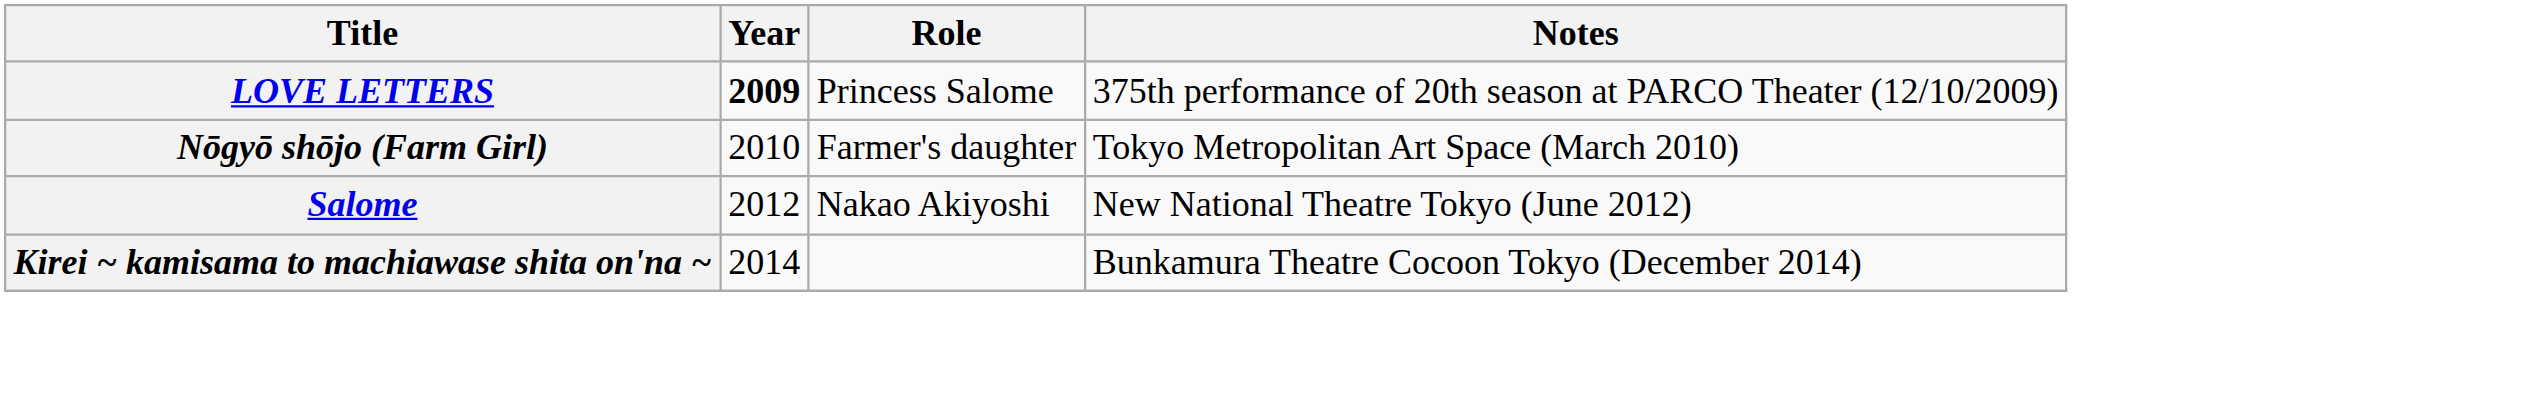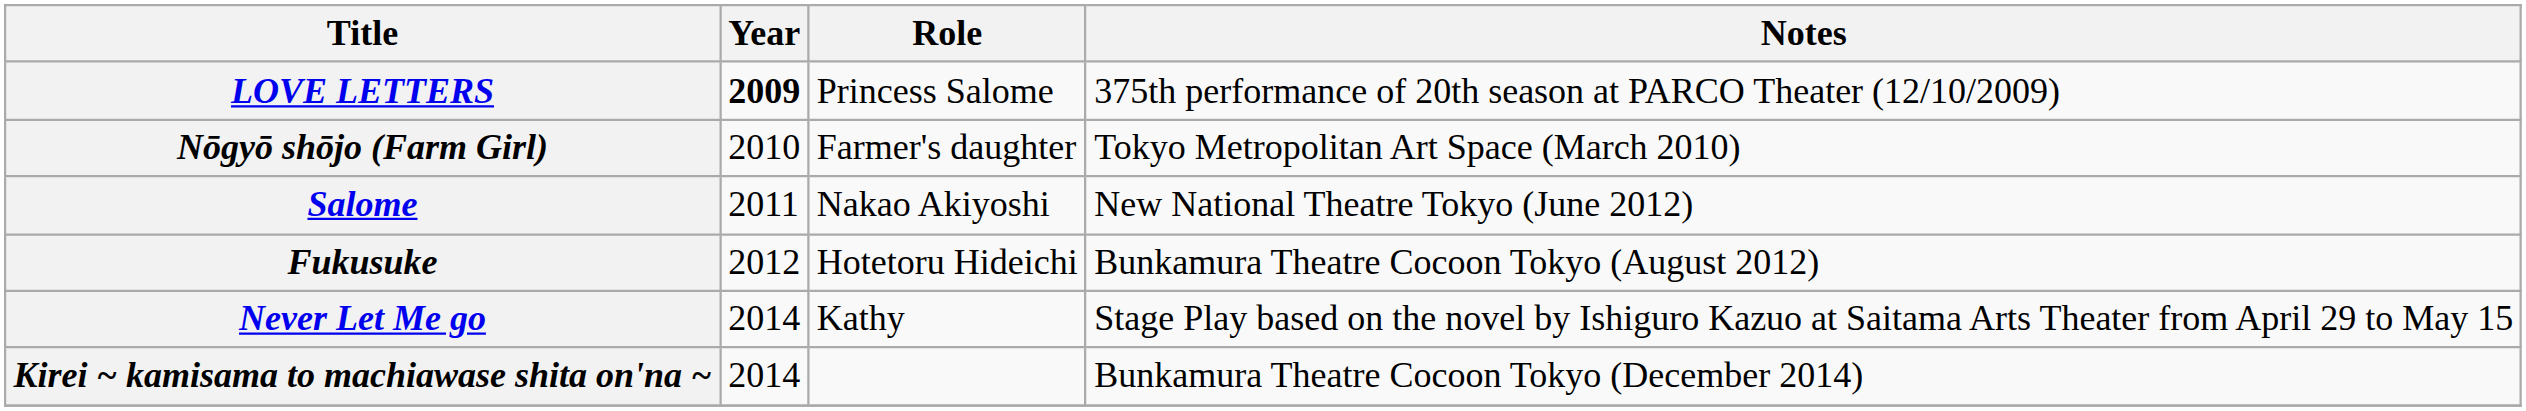Salome | Year: 2012 -> 2011
+ row: Fukusuke | 2012 | Hotetoru Hideichi | Bunkamura Theatre Cocoon Tokyo (August 2012)
+ row: Never Let Me go | 2014 | Kathy | Stage Play based on the novel by Ishiguro Kazuo at Saitama Arts Theater from April 29 to May 15
